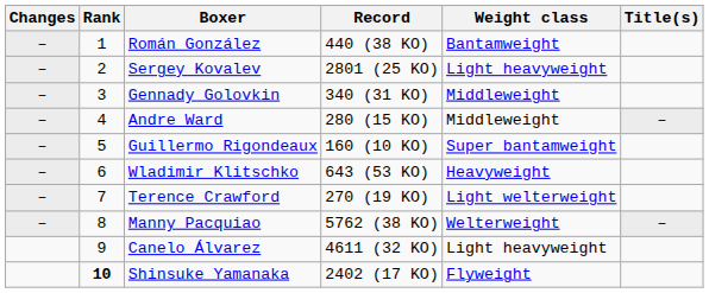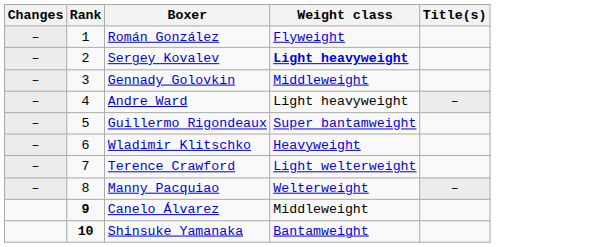- column: Record | 440 (38 KO) | 2801 (25 KO) | 340 (31 KO) | 280 (15 KO) | 160 (10 KO) | 643 (53 KO) | 270 (19 KO) | 5762 (38 KO) | 4611 (32 KO) | 2402 (17 KO)
Román González | Weight class: Bantamweight -> Flyweight
Sergey Kovalev | Weight class: normal -> bold
Andre Ward | Weight class: Middleweight -> Light heavyweight
Canelo Álvarez | Rank: normal -> bold
Canelo Álvarez | Weight class: Light heavyweight -> Middleweight
Shinsuke Yamanaka | Weight class: Flyweight -> Bantamweight
